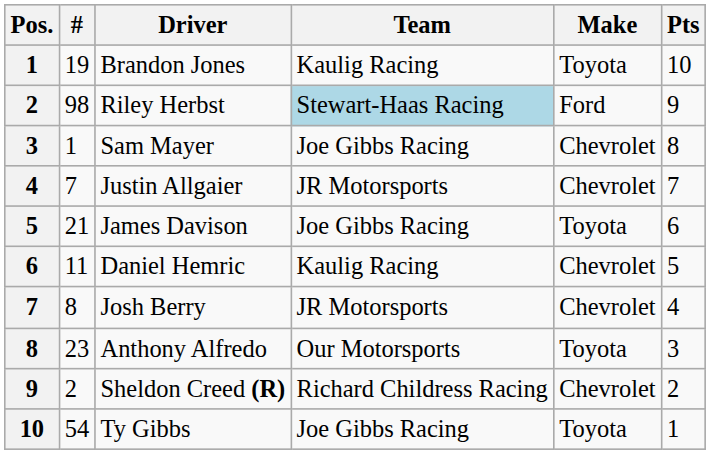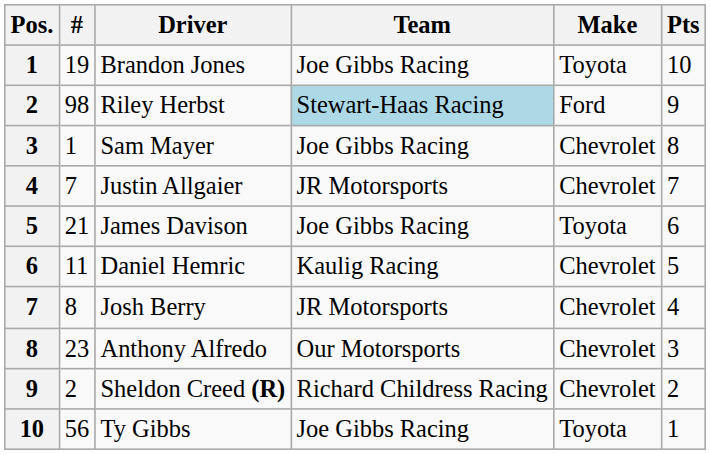Brandon Jones | Team: Kaulig Racing -> Joe Gibbs Racing
Anthony Alfredo | Make: Toyota -> Chevrolet
Ty Gibbs | #: 54 -> 56
